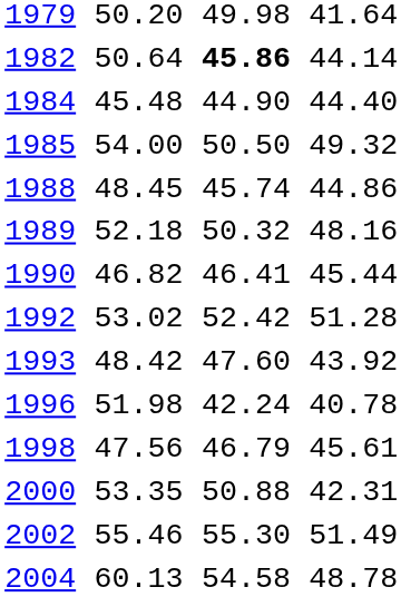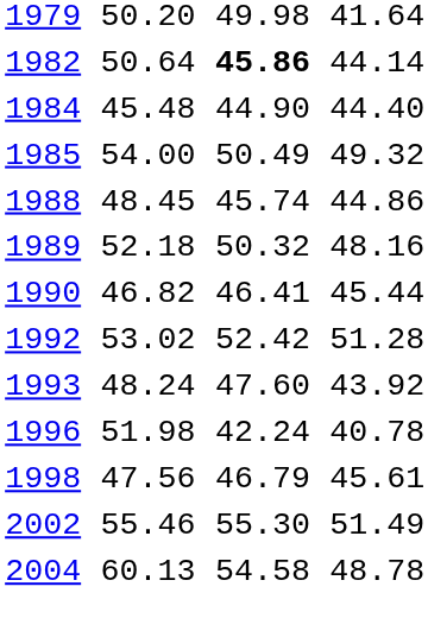1985 | column 5: 50.50 -> 50.49
1993 | column 3: 48.42 -> 48.24
- row: 2000 | 53.35 | 50.88 | 42.31
